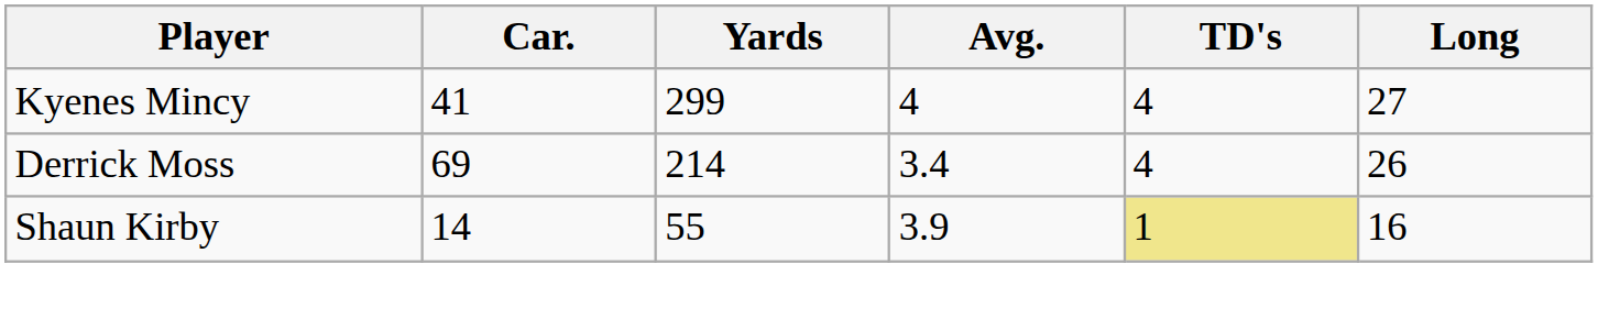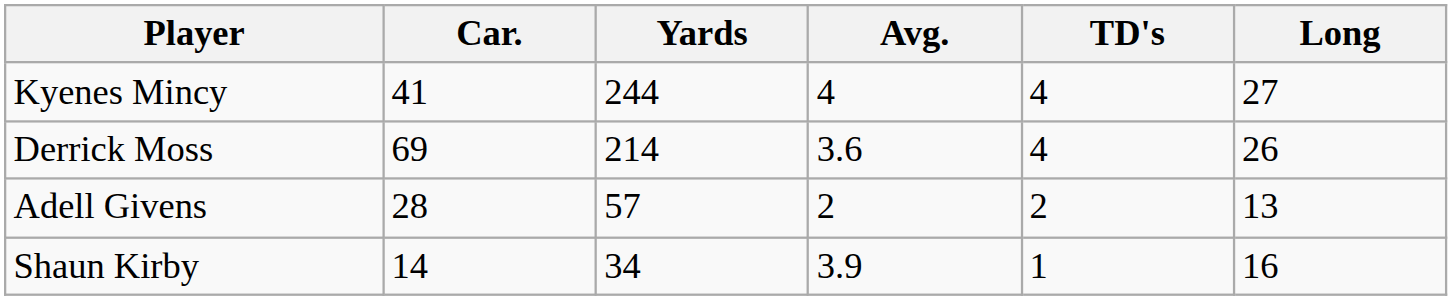Kyenes Mincy | Yards: 299 -> 244
Derrick Moss | Avg.: 3.4 -> 3.6
+ row: Adell Givens | 28 | 57 | 2 | 2 | 13
Shaun Kirby | Yards: 55 -> 34
Shaun Kirby | TD's: khaki background -> no background
